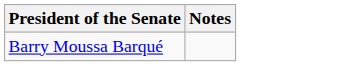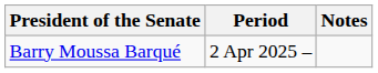+ column: Period | 2 Apr 2025 –
